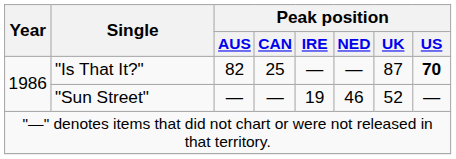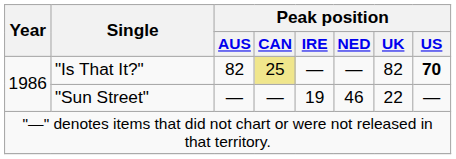"Is That It?" | Peak position / CAN: no background -> khaki background
"Is That It?" | Peak position / UK: 87 -> 82
"Sun Street" | Peak position / UK: 52 -> 22
